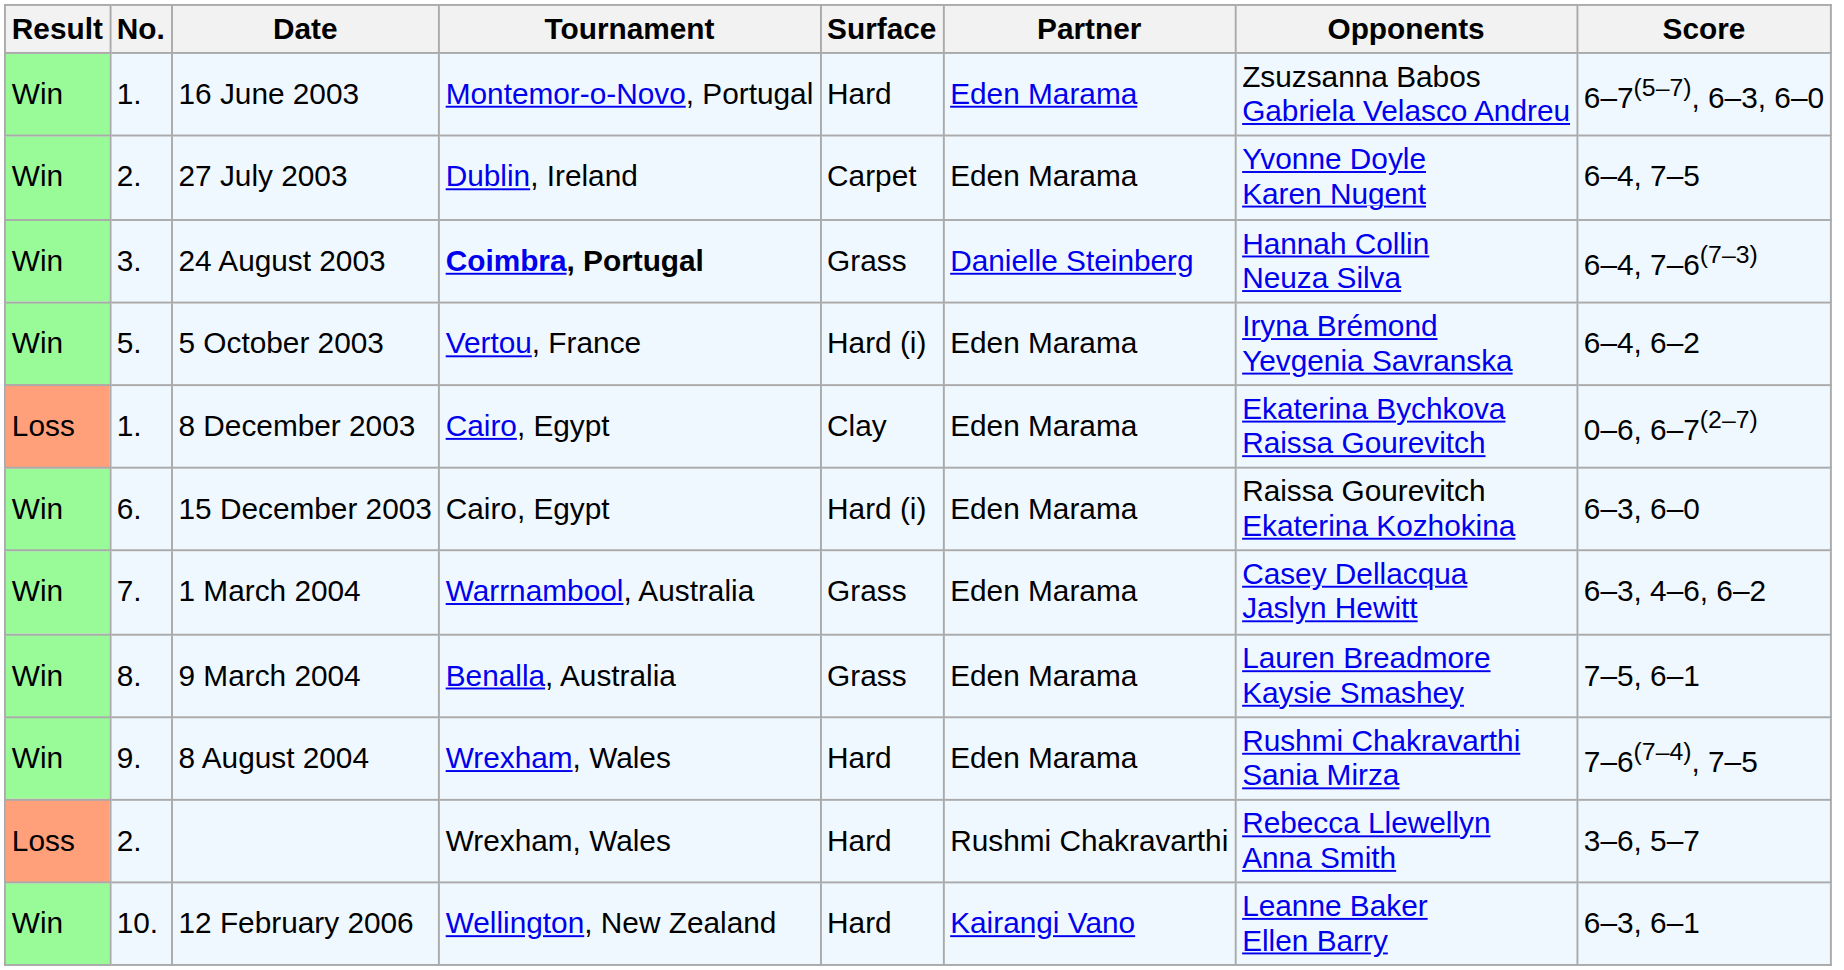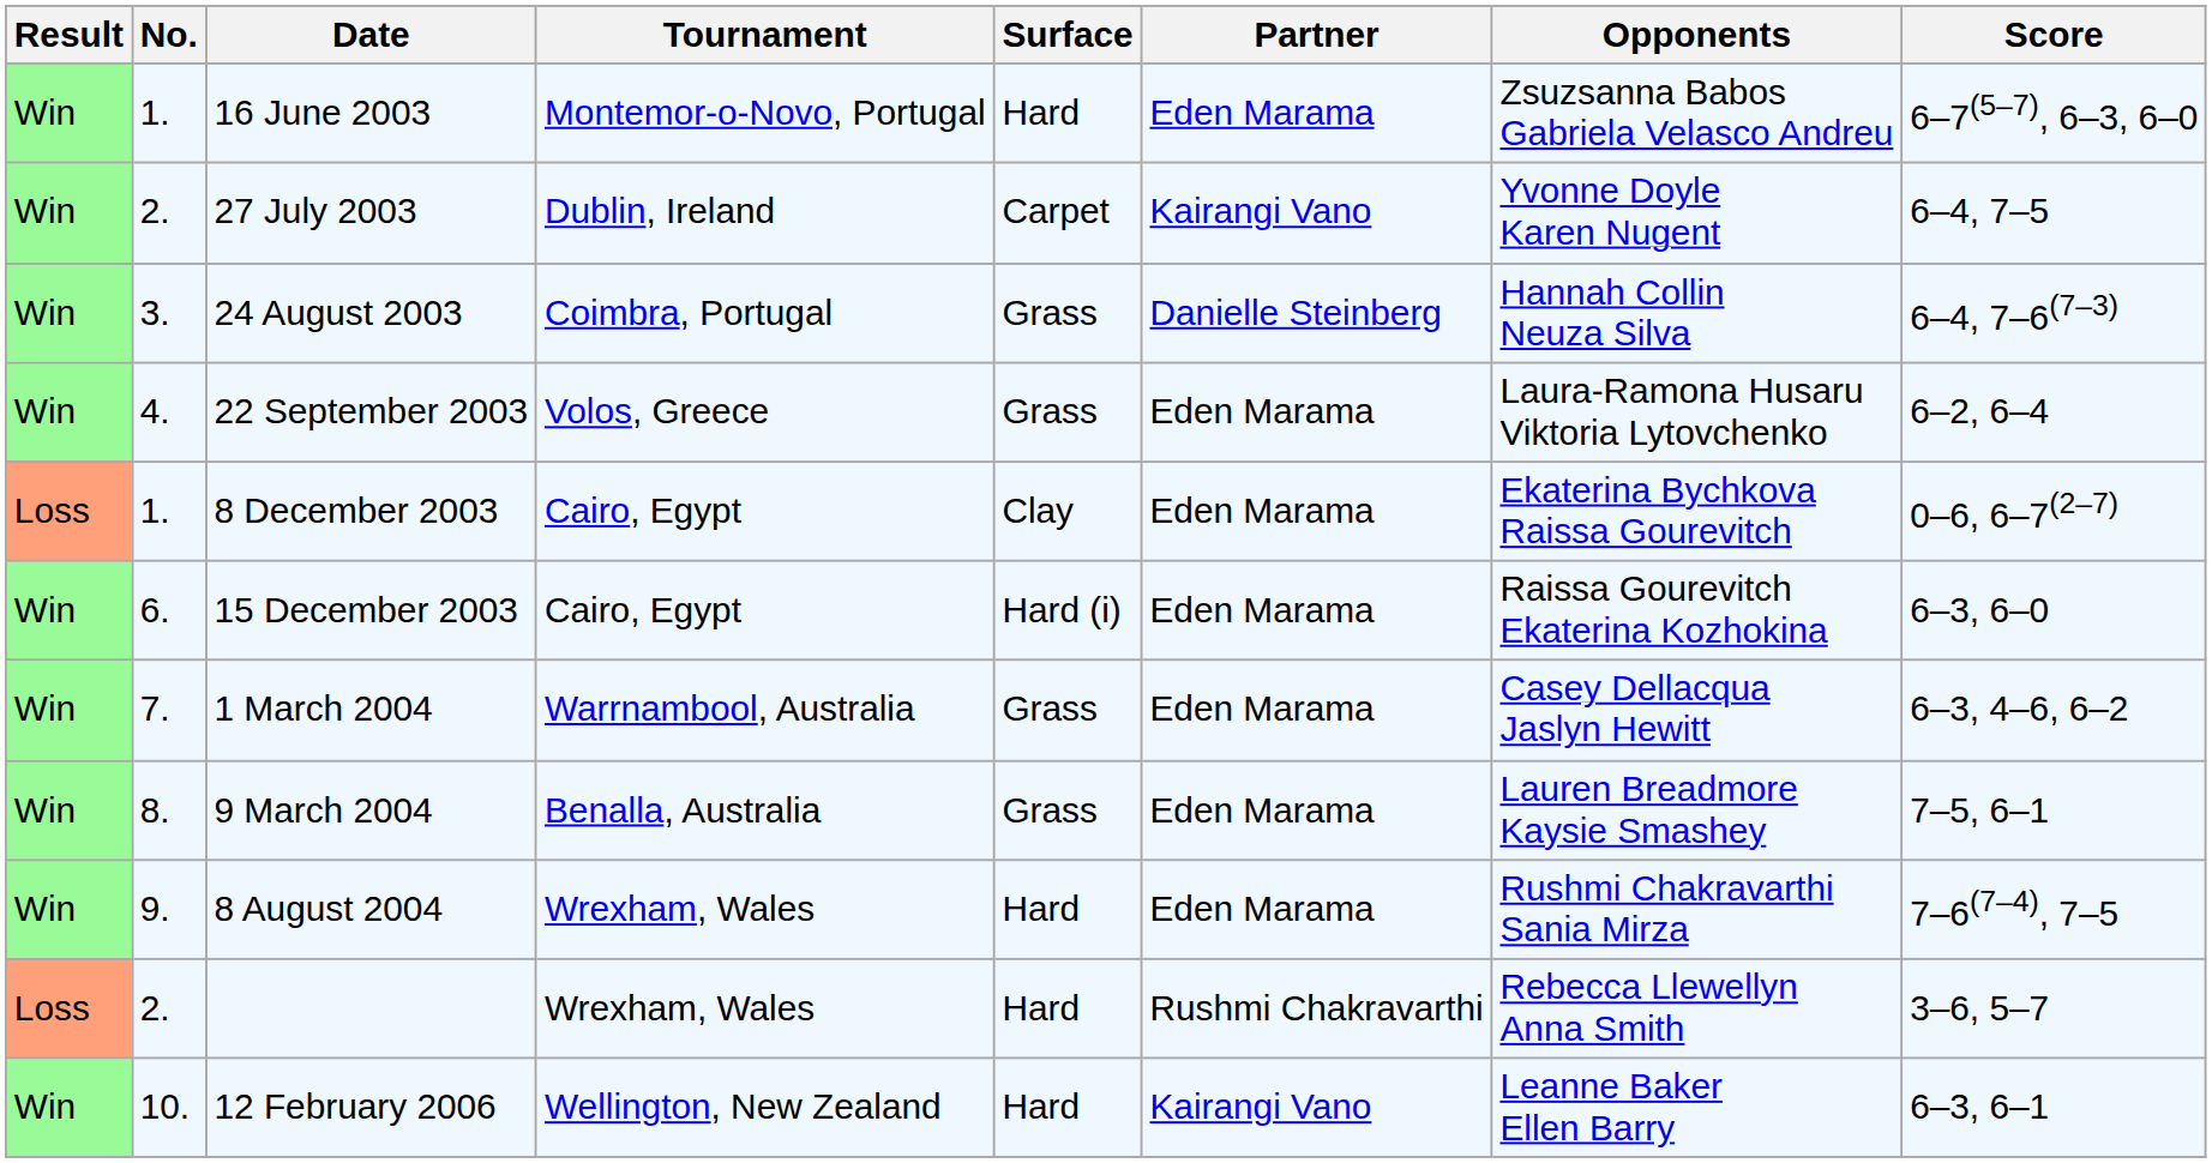27 July 2003 | Partner: Eden Marama -> Kairangi Vano
24 August 2003 | Tournament: bold -> normal
+ row: Win | 4. | 22 September 2003 | Volos, Greece | Grass | Eden Marama | Laura-Ramona Husaru Viktoria Lytovchenko | 6–2, 6–4
- row: Win | 5. | 5 October 2003 | Vertou, France | Hard (i) | Eden Marama | Iryna Brémond Yevgenia Savranska | 6–4, 6–2
